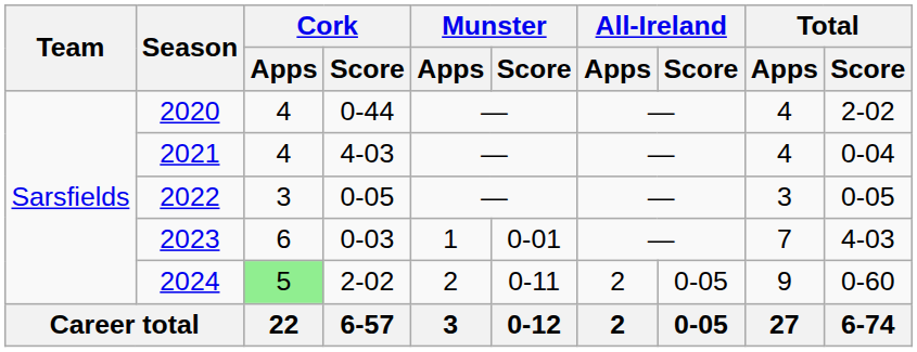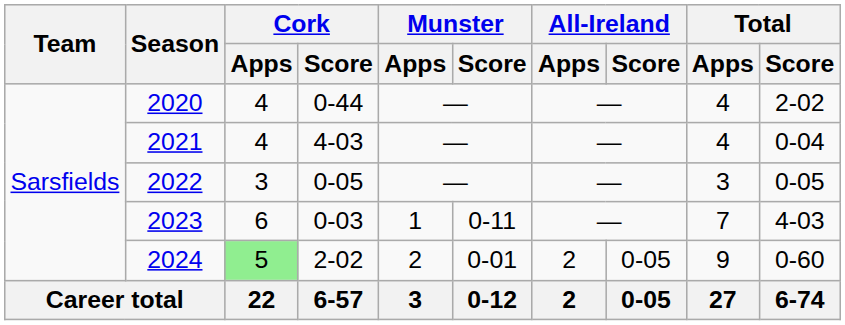2023 | Munster / Score: 0-01 -> 0-11
2024 | Munster / Score: 0-11 -> 0-01
